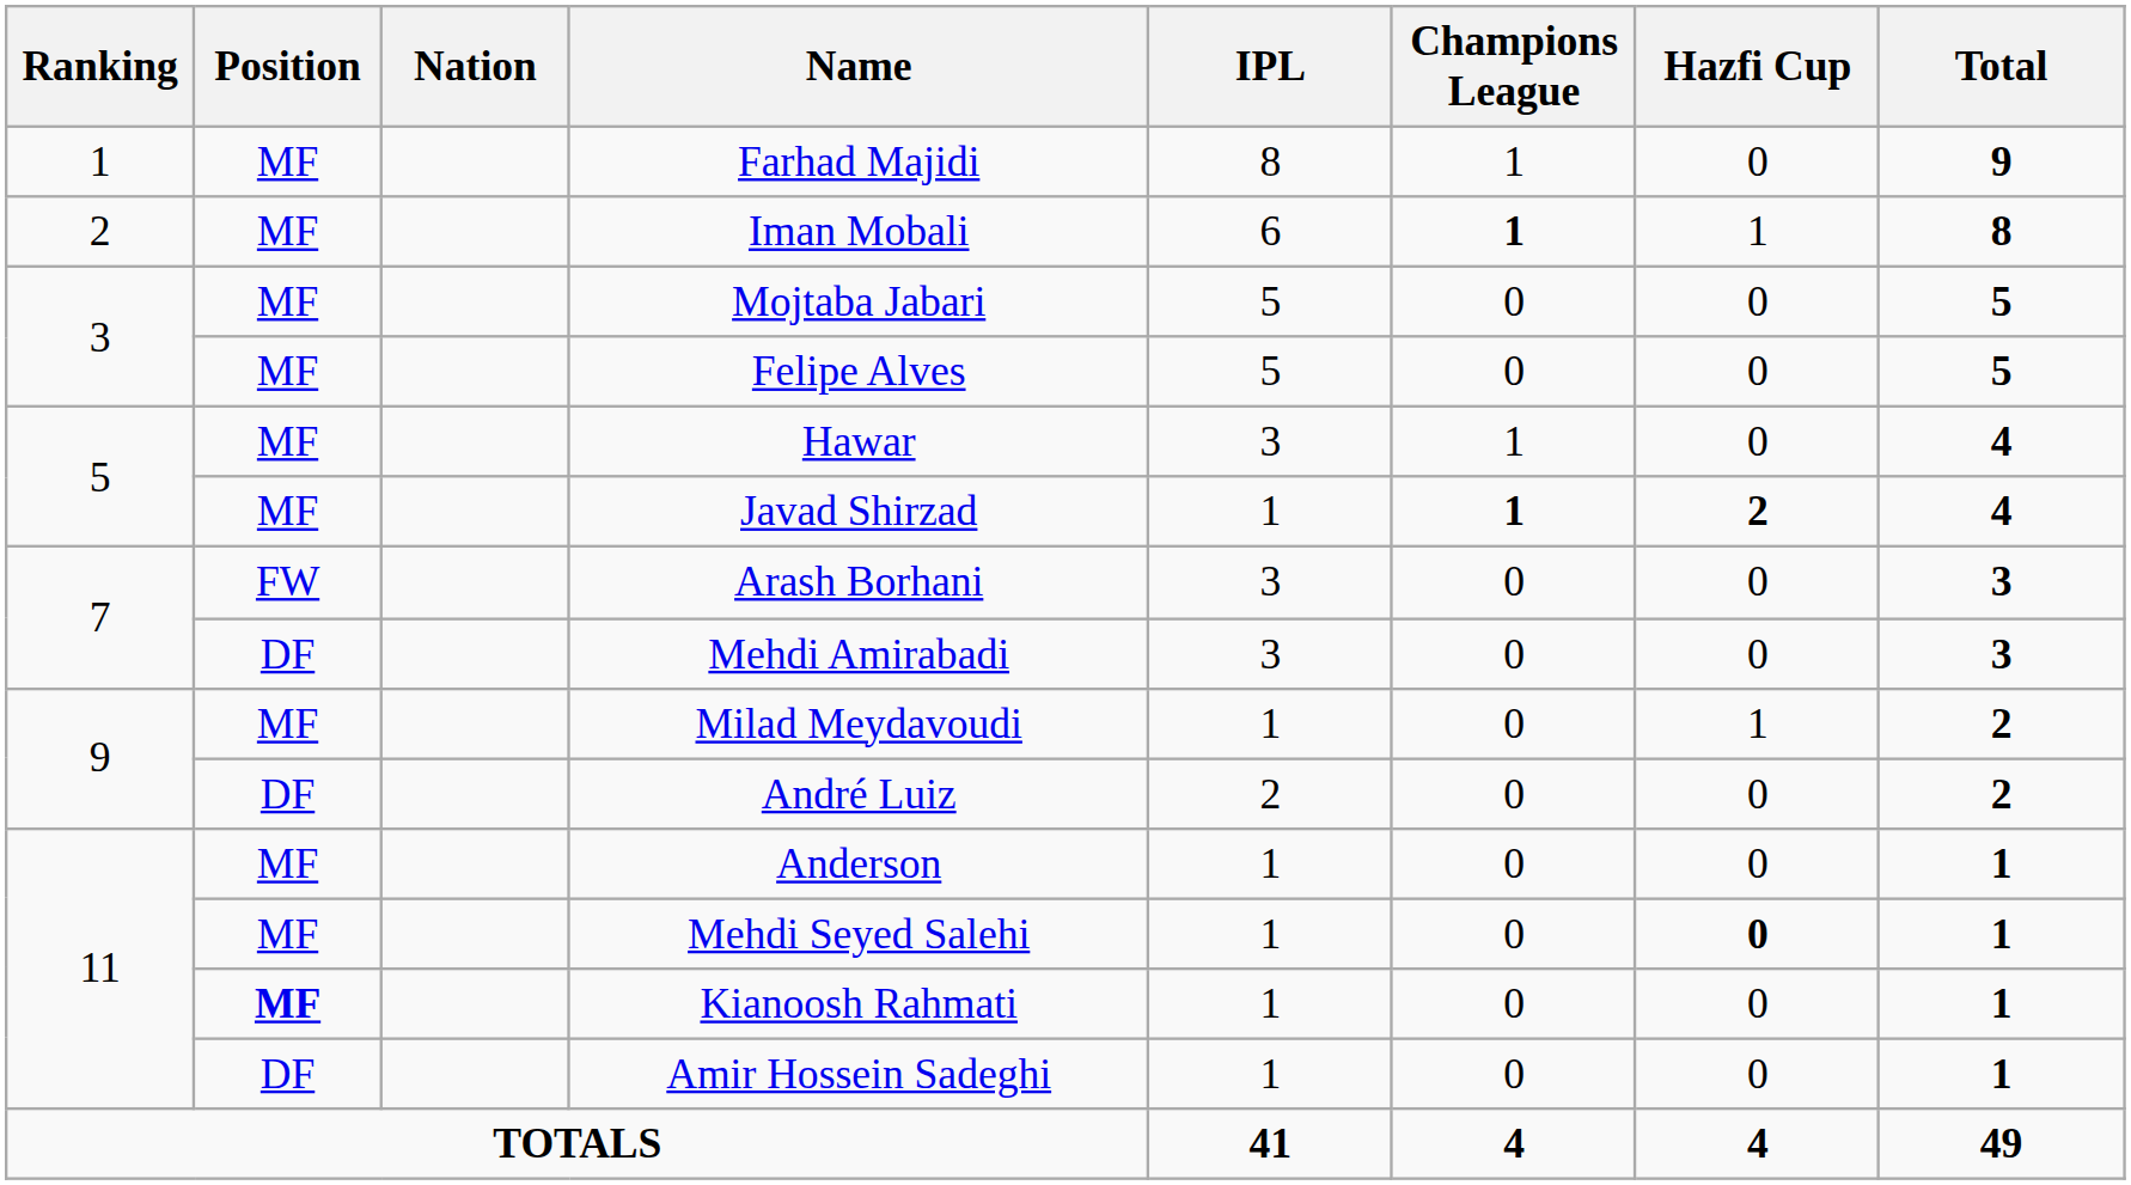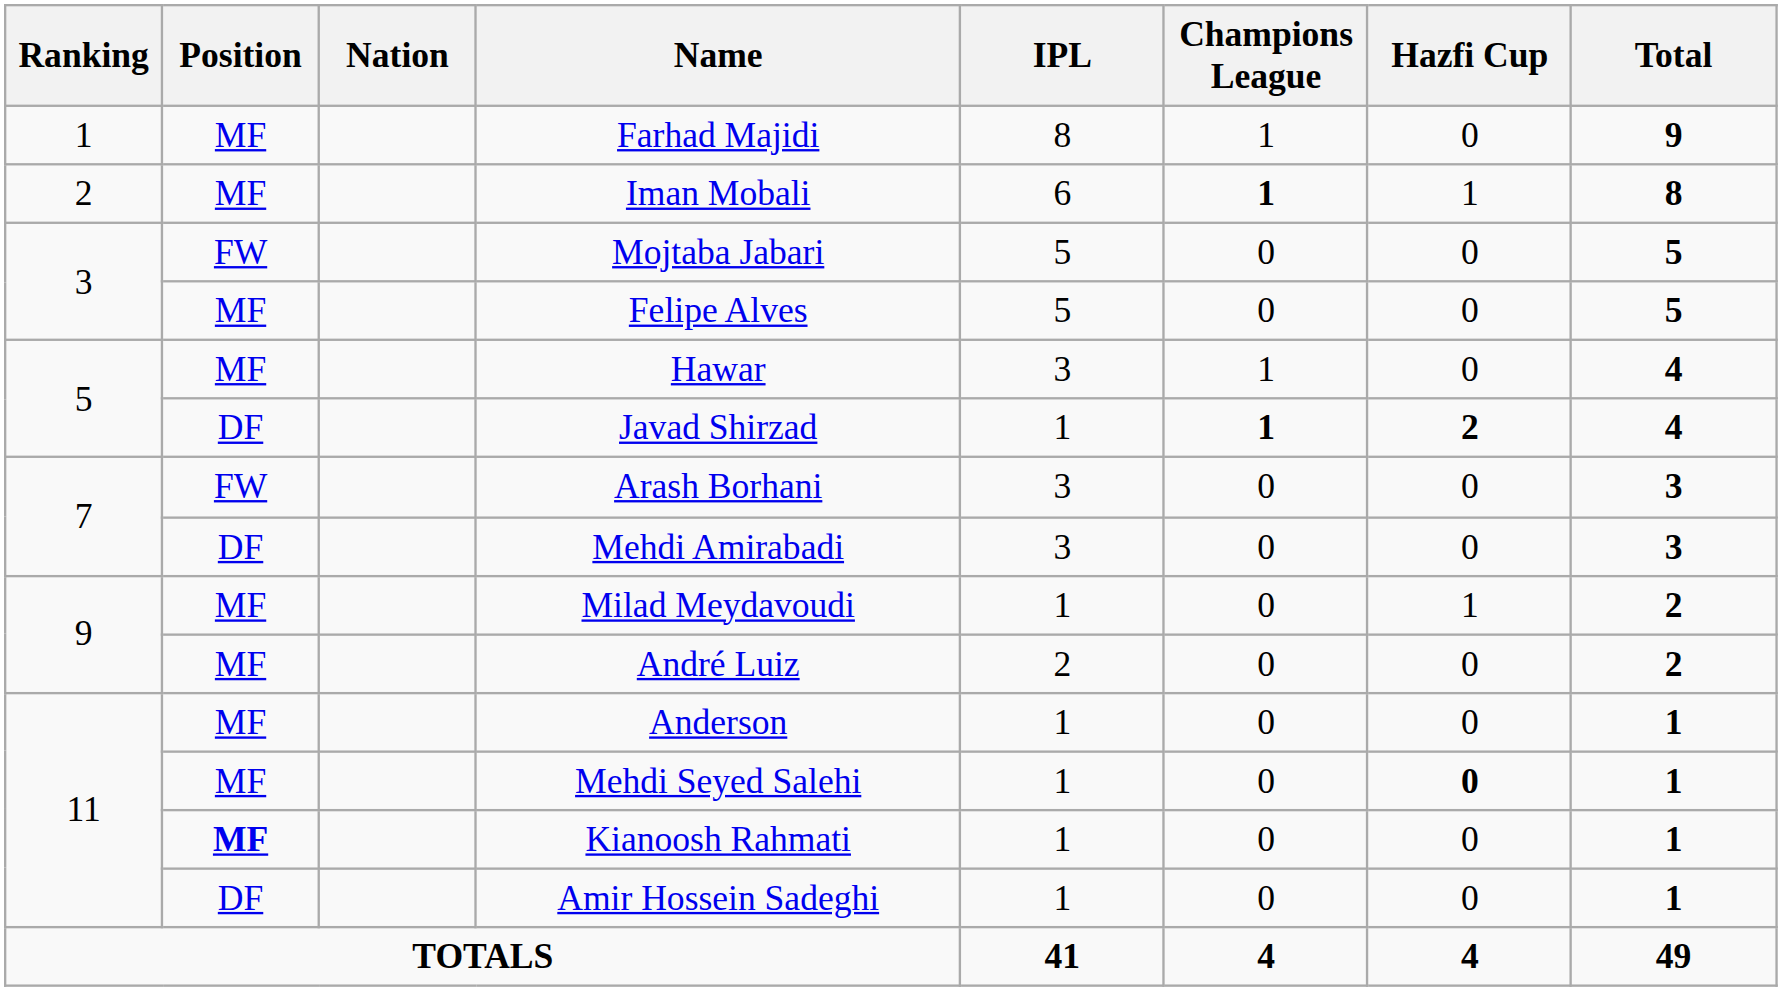Mojtaba Jabari | Position: MF -> FW
Javad Shirzad | Position: MF -> DF
André Luiz | Position: DF -> MF
